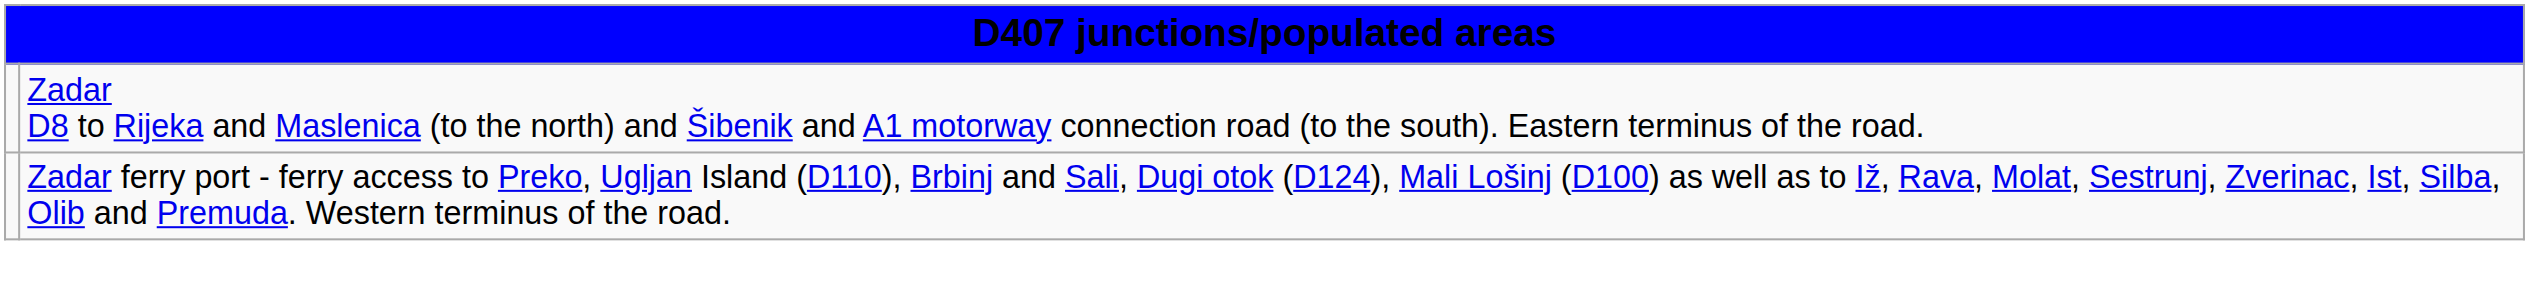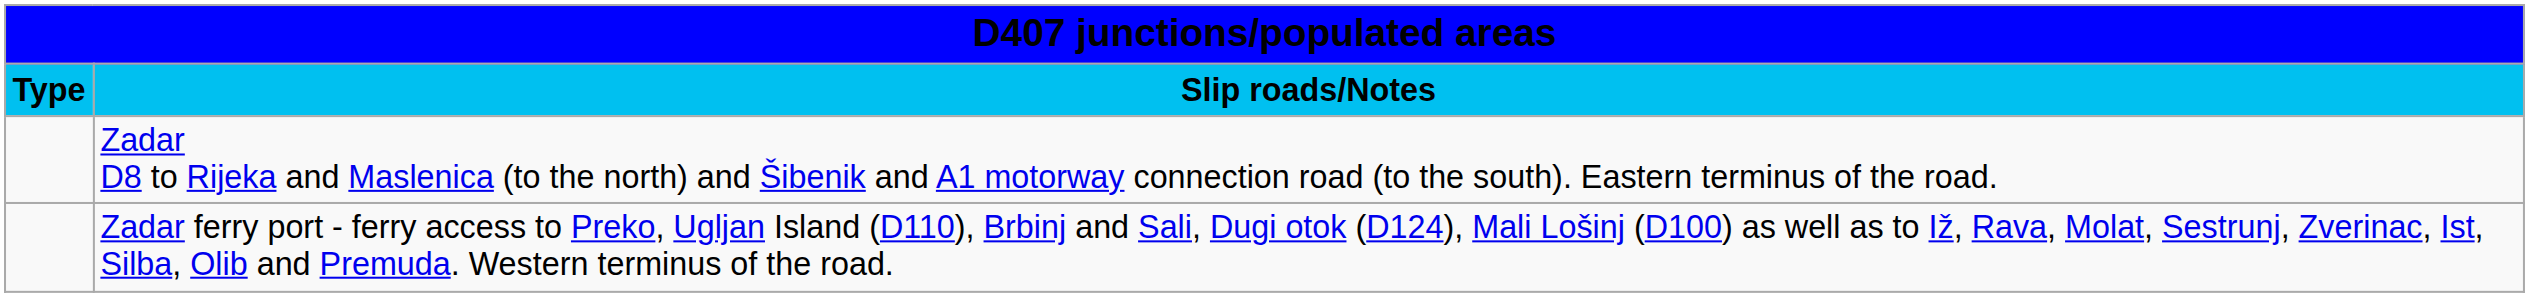+ row: Type | Slip roads/Notes
